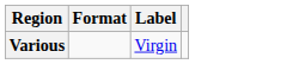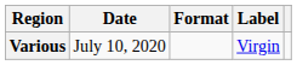+ column: Date | July 10, 2020
